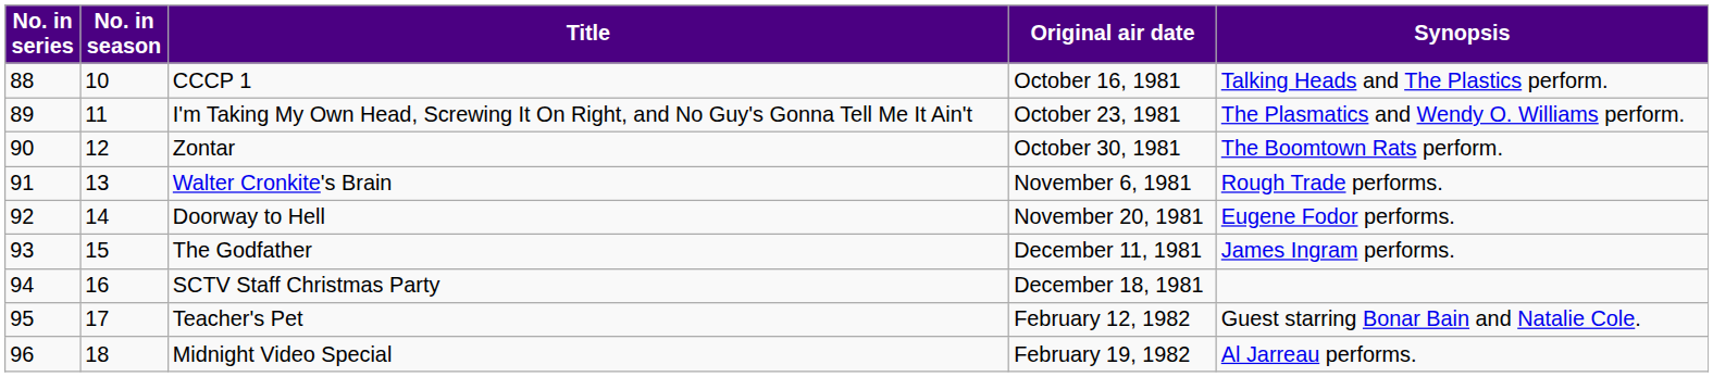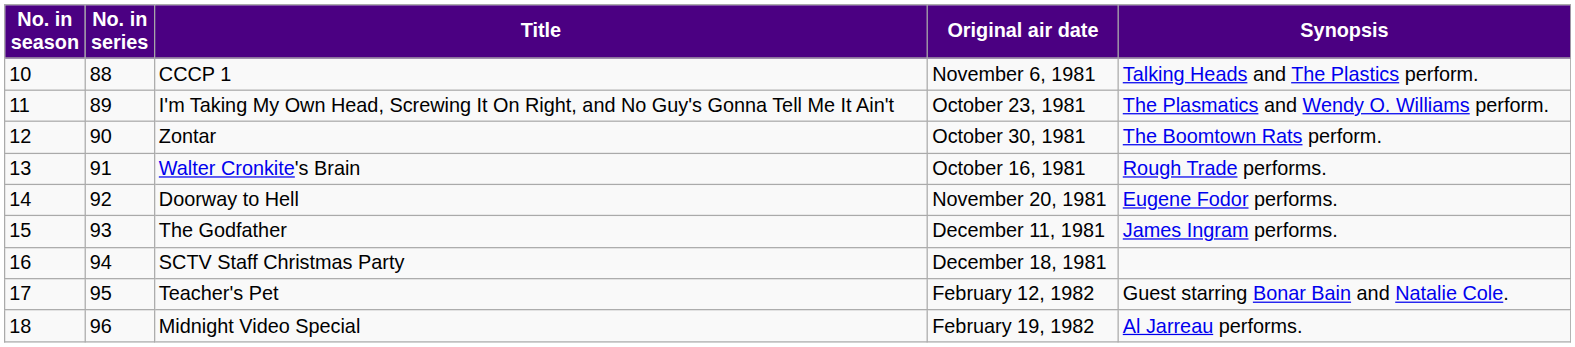columns swapped: No. in series <-> No. in season
CCCP 1 | Original air date: October 16, 1981 -> November 6, 1981
Walter Cronkite's Brain | Original air date: November 6, 1981 -> October 16, 1981
